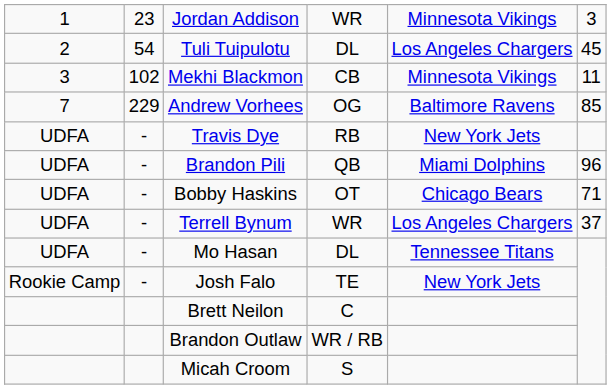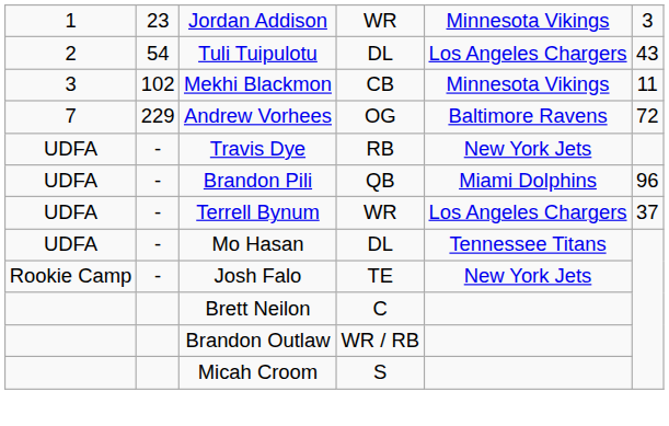Tuli Tuipulotu | column 6: 45 -> 43
Andrew Vorhees | column 6: 85 -> 72
- row: UDFA | - | Bobby Haskins | OT | Chicago Bears | 71
